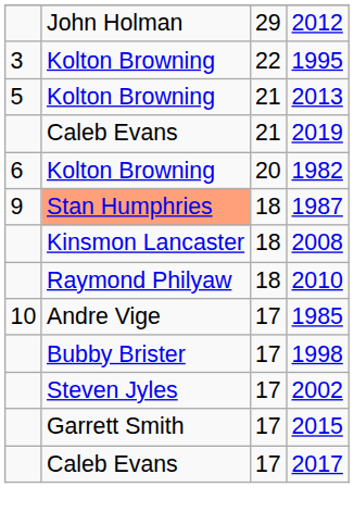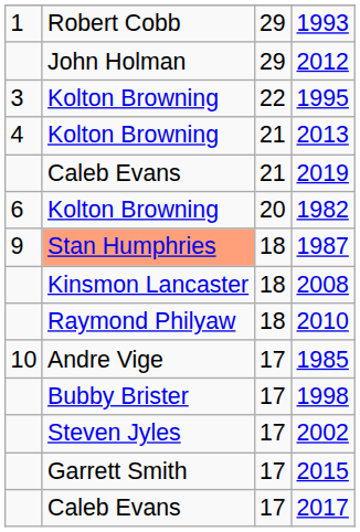+ row: 1 | Robert Cobb | 29 | 1993
2013 | column 1: 5 -> 4
